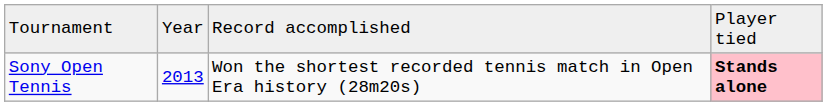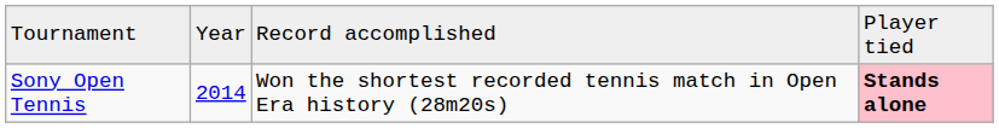Sony Open Tennis | column 2: 2013 -> 2014
